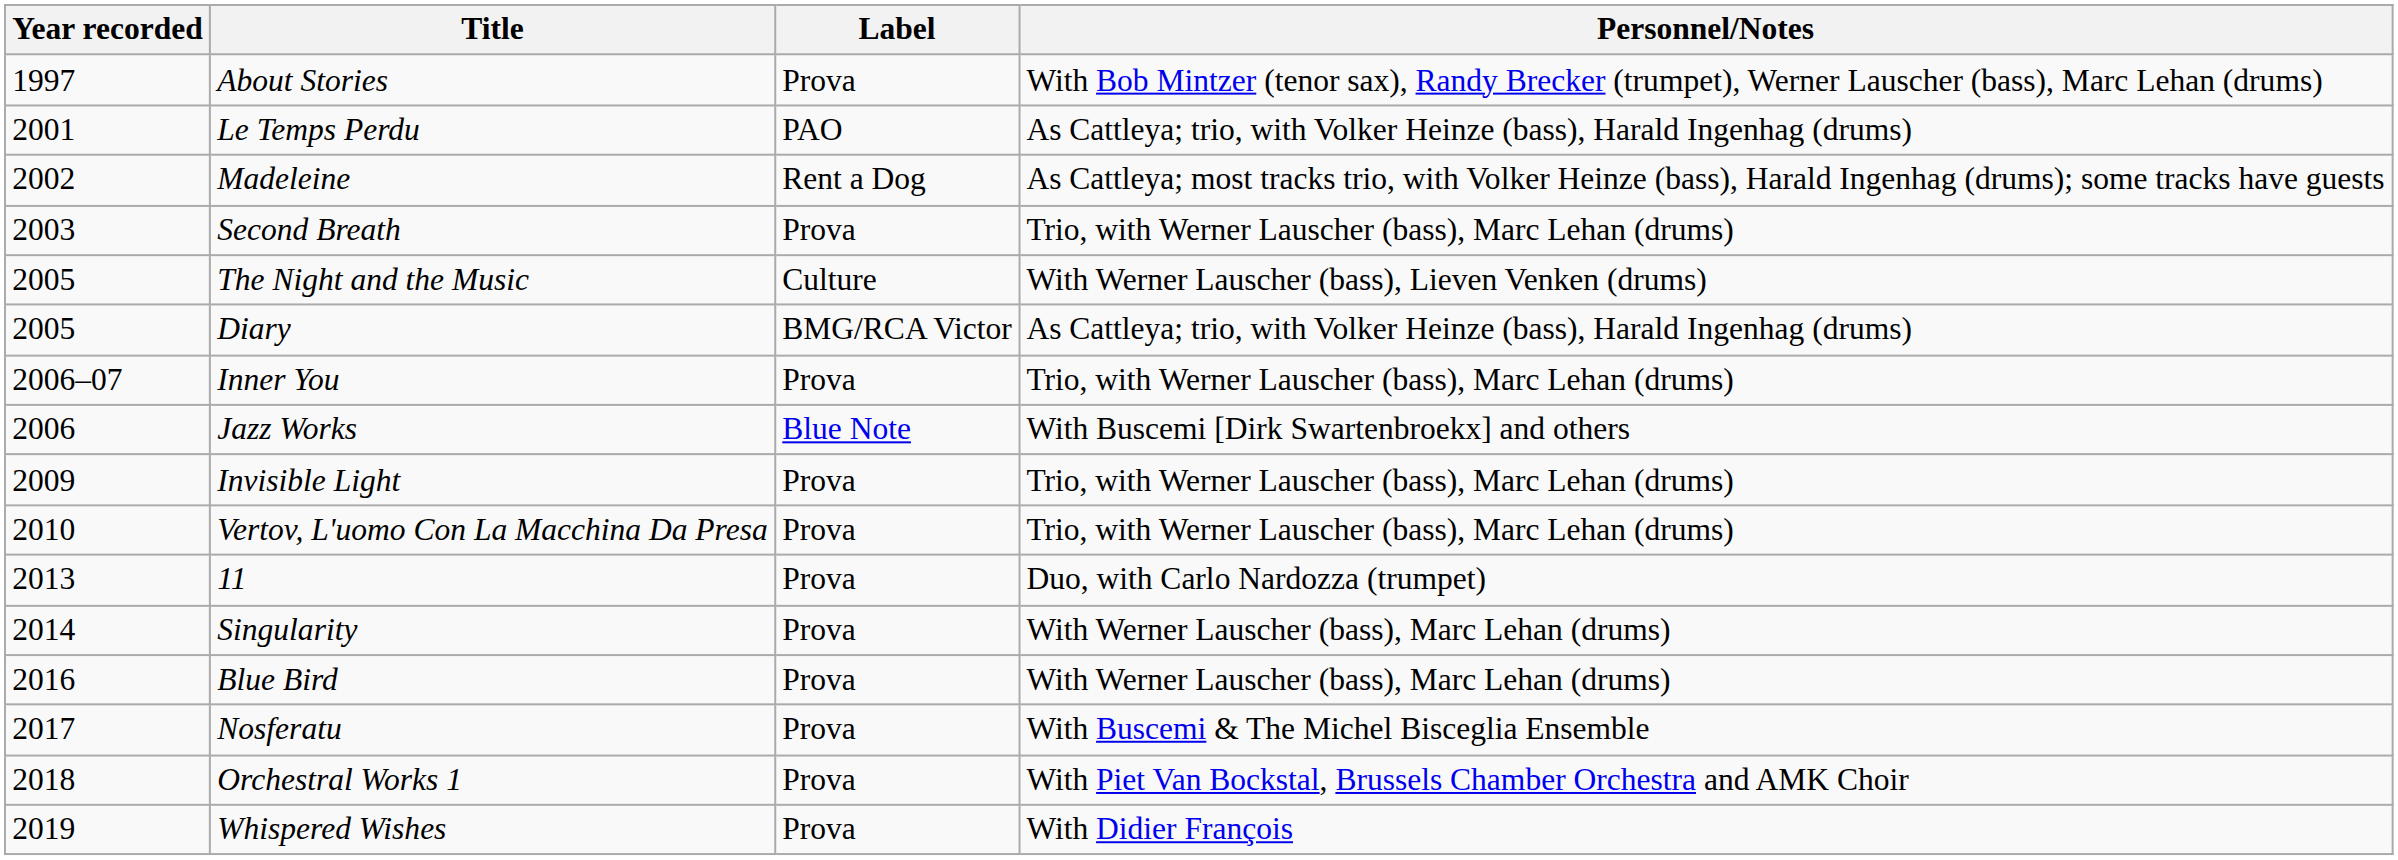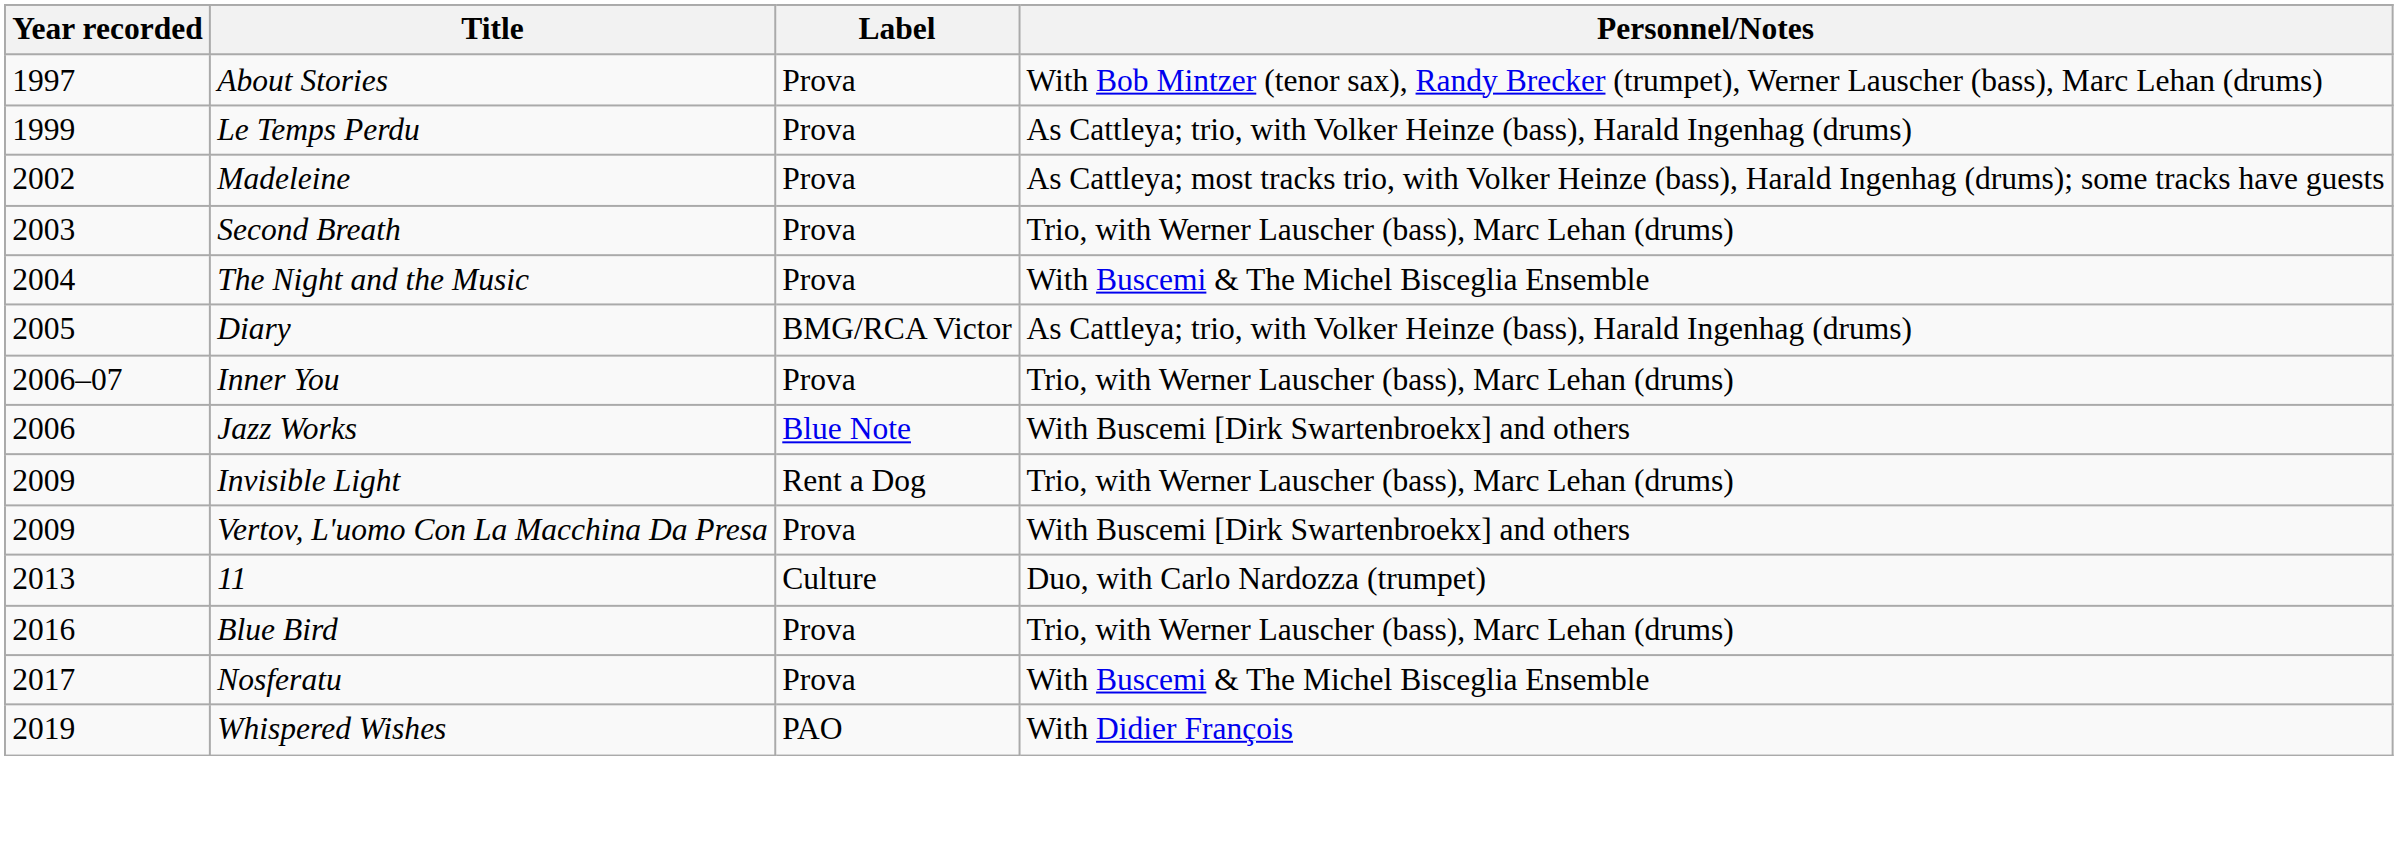Le Temps Perdu | Year recorded: 2001 -> 1999
Le Temps Perdu | Label: PAO -> Prova
Madeleine | Label: Rent a Dog -> Prova
The Night and the Music | Year recorded: 2005 -> 2004
The Night and the Music | Label: Culture -> Prova
The Night and the Music | Personnel/Notes: With Werner Lauscher (bass), Lieven Venken (drums) -> With Buscemi & The Michel Bisceglia Ensemble
Invisible Light | Label: Prova -> Rent a Dog
Vertov, L'uomo Con La Macchina Da Presa | Year recorded: 2010 -> 2009
Vertov, L'uomo Con La Macchina Da Presa | Personnel/Notes: Trio, with Werner Lauscher (bass), Marc Lehan (drums) -> With Buscemi [Dirk Swartenbroekx] and others
11 | Label: Prova -> Culture
- row: 2014 | Singularity | Prova | With Werner Lauscher (bass), Marc Lehan (drums)
Blue Bird | Personnel/Notes: With Werner Lauscher (bass), Marc Lehan (drums) -> Trio, with Werner Lauscher (bass), Marc Lehan (drums)
- row: 2018 | Orchestral Works 1 | Prova | With Piet Van Bockstal, Brussels Chamber Orchestra and AMK Choir
Whispered Wishes | Label: Prova -> PAO
